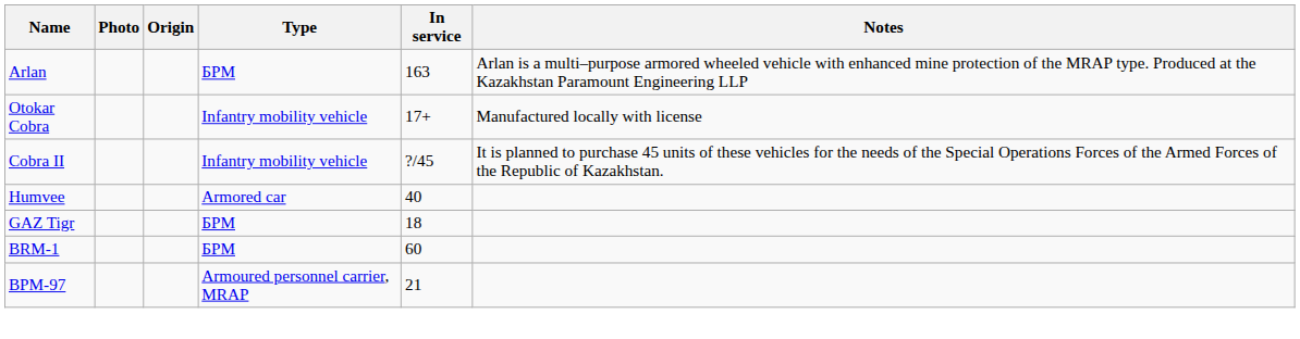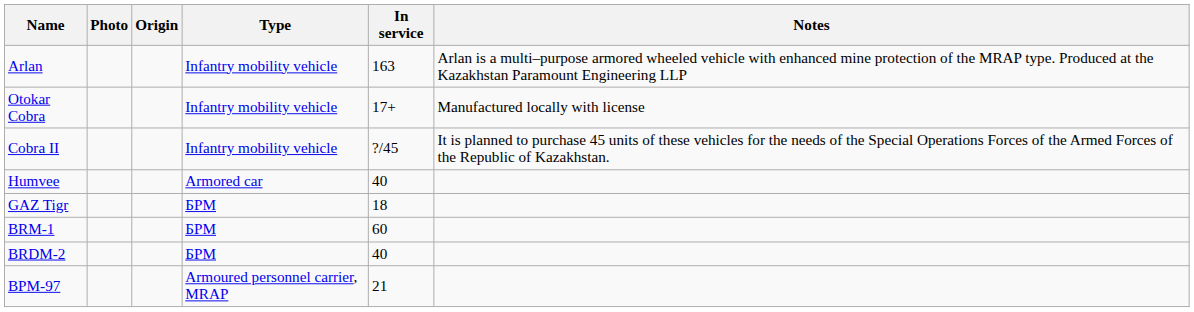Arlan | Type: БРМ -> Infantry mobility vehicle
+ row: BRDM-2 | БРМ | 40
